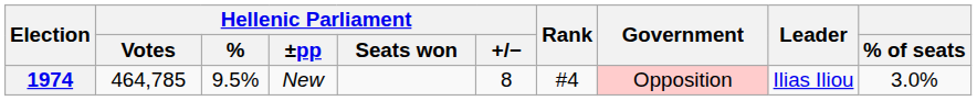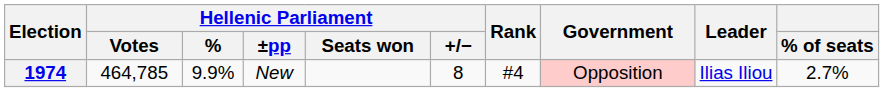1974 | Hellenic Parliament / %: 9.5% -> 9.9%
1974 | % of seats: 3.0% -> 2.7%
